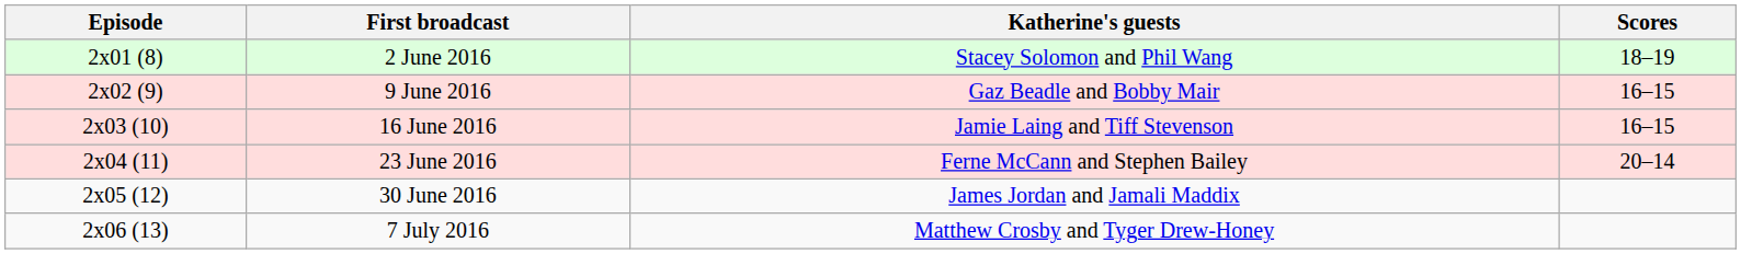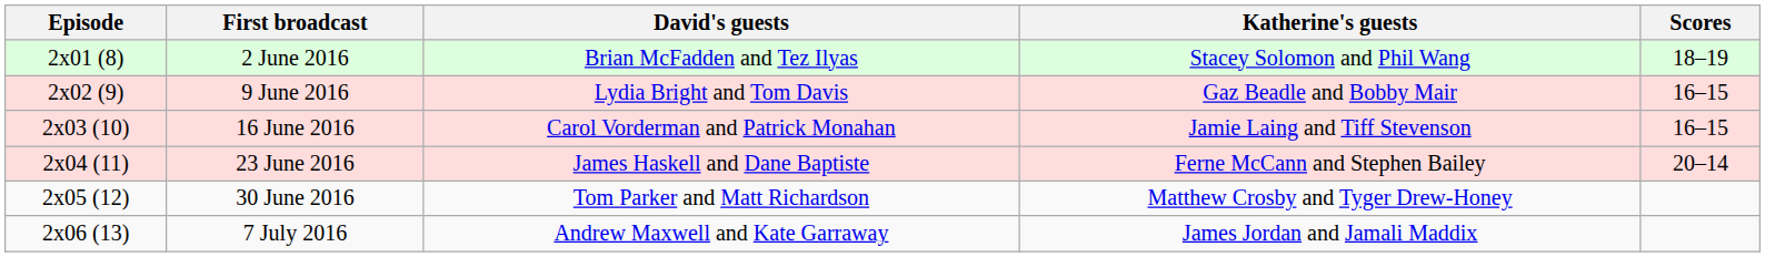+ column: David's guests | Brian McFadden and Tez Ilyas | Lydia Bright and Tom Davis | Carol Vorderman and Patrick Monahan | James Haskell and Dane Baptiste | Tom Parker and Matt Richardson | Andrew Maxwell and Kate Garraway
30 June 2016 | Katherine's guests: James Jordan and Jamali Maddix -> Matthew Crosby and Tyger Drew-Honey
7 July 2016 | Katherine's guests: Matthew Crosby and Tyger Drew-Honey -> James Jordan and Jamali Maddix
